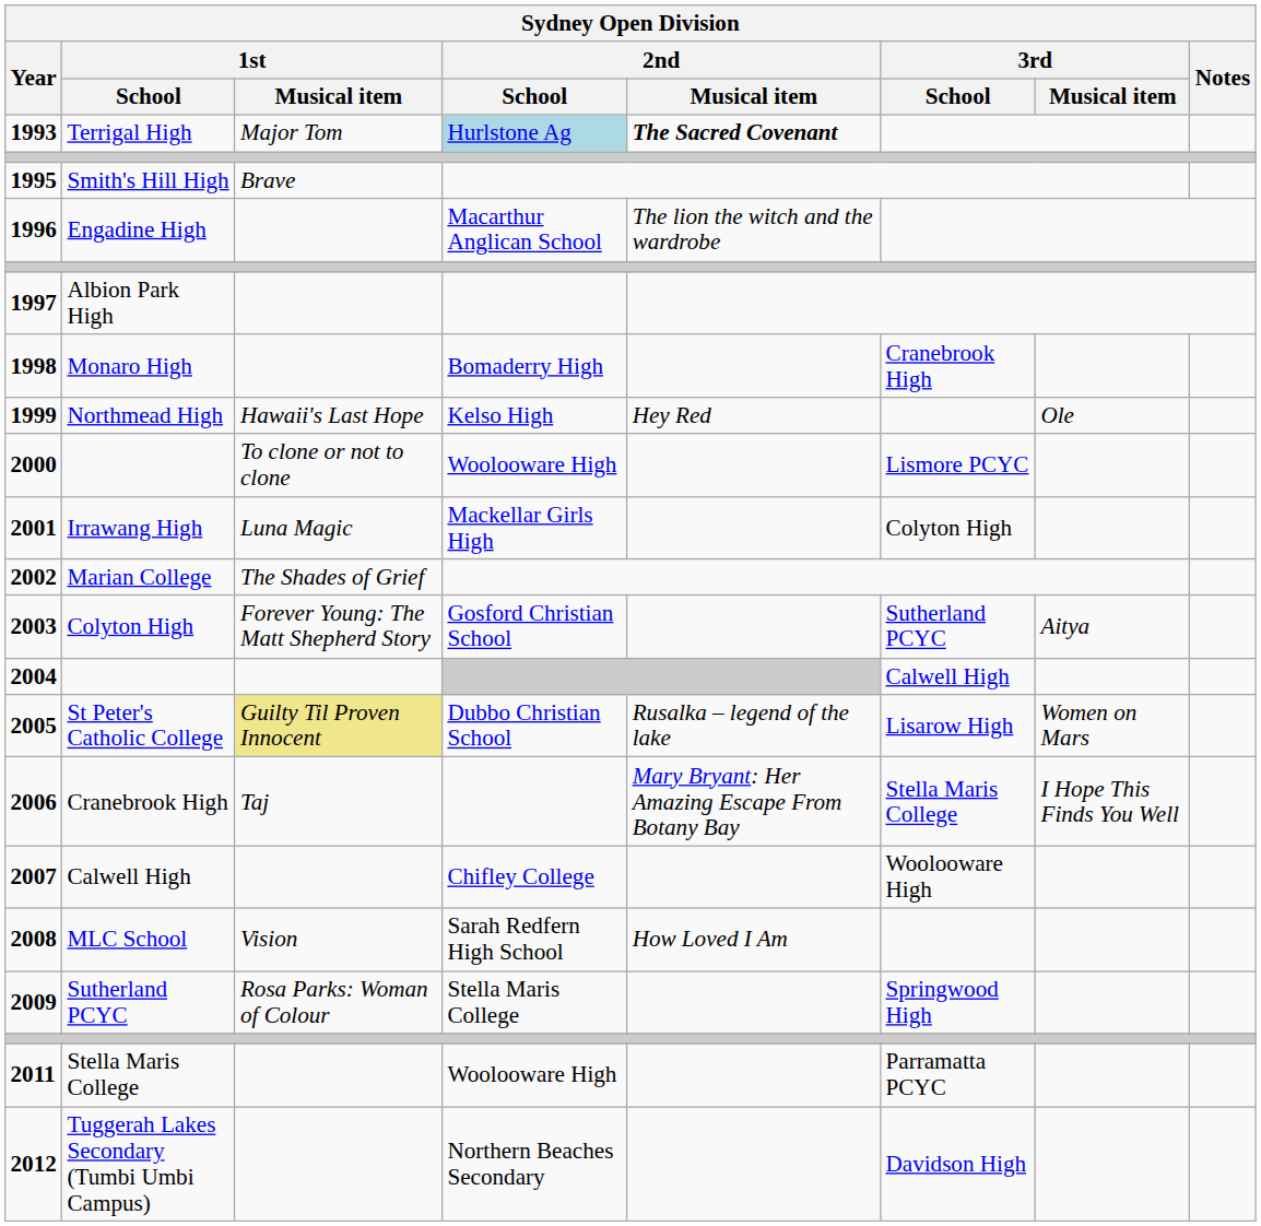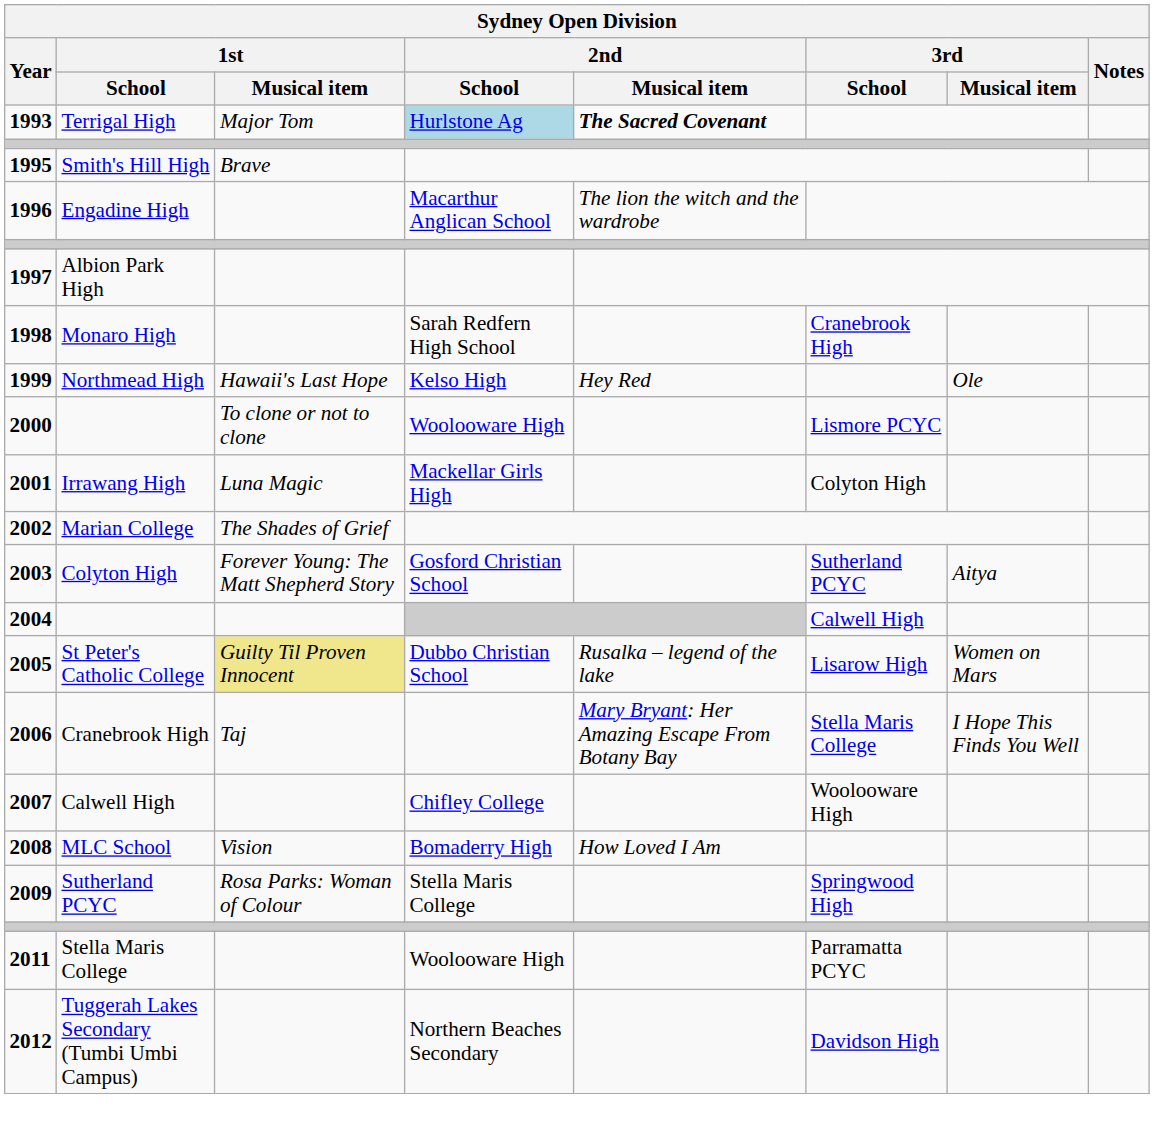Monaro High | 2nd / School: Bomaderry High -> Sarah Redfern High School
MLC School | 2nd / School: Sarah Redfern High School -> Bomaderry High
